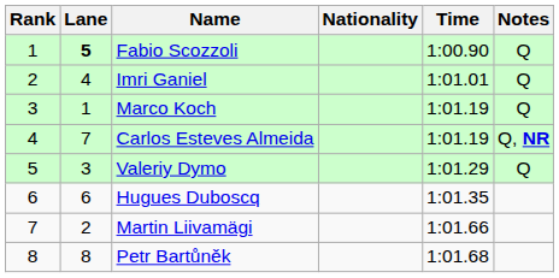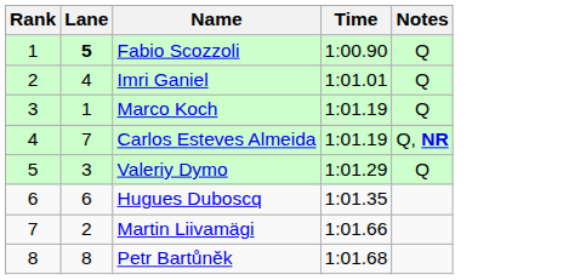- column: Nationality
